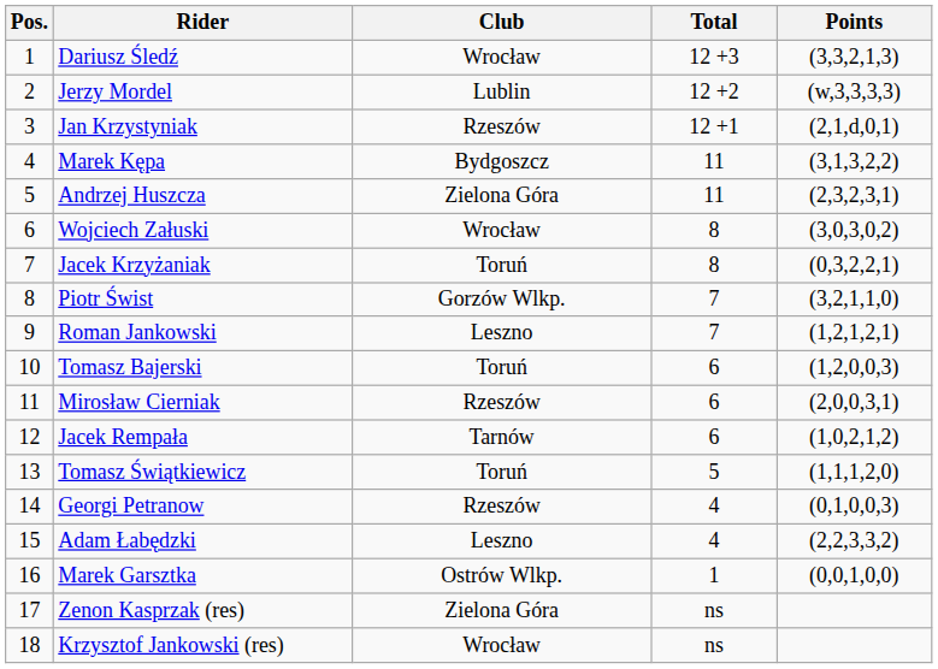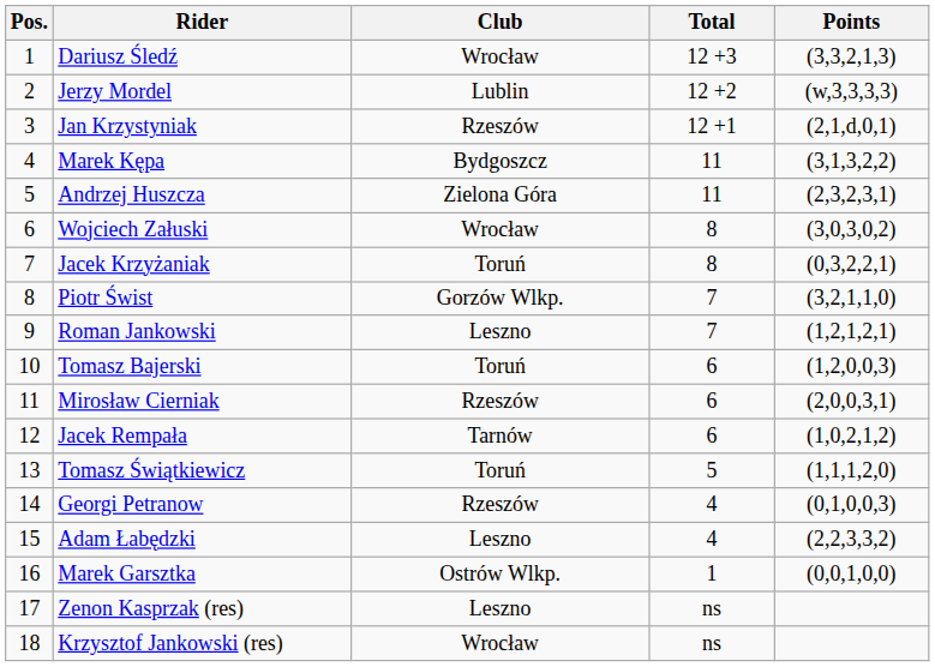Zenon Kasprzak (res) | Club: Zielona Góra -> Leszno
